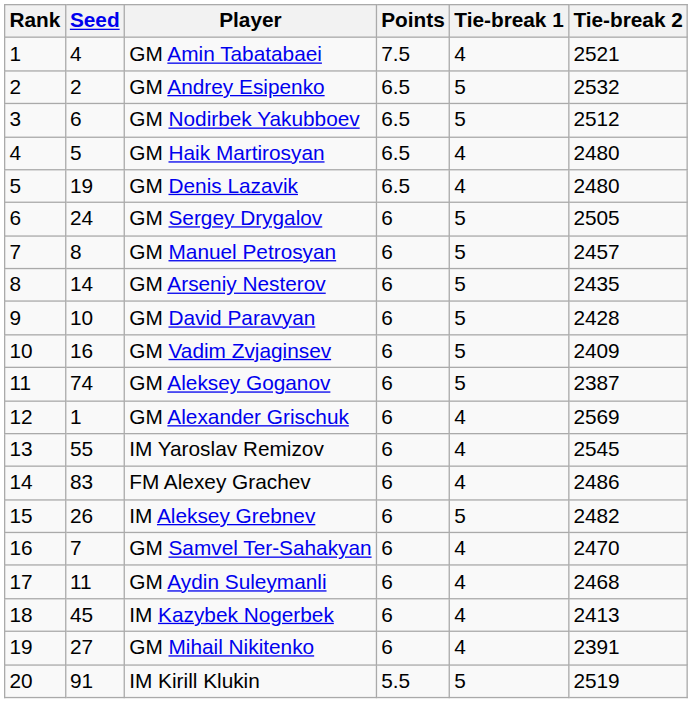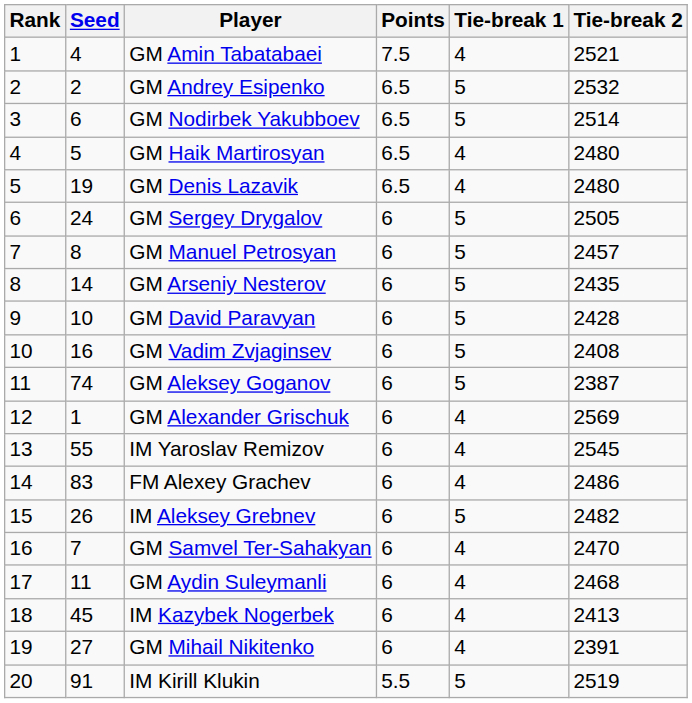GM Nodirbek Yakubboev | Tie-break 2: 2512 -> 2514
GM Vadim Zvjaginsev | Tie-break 2: 2409 -> 2408
